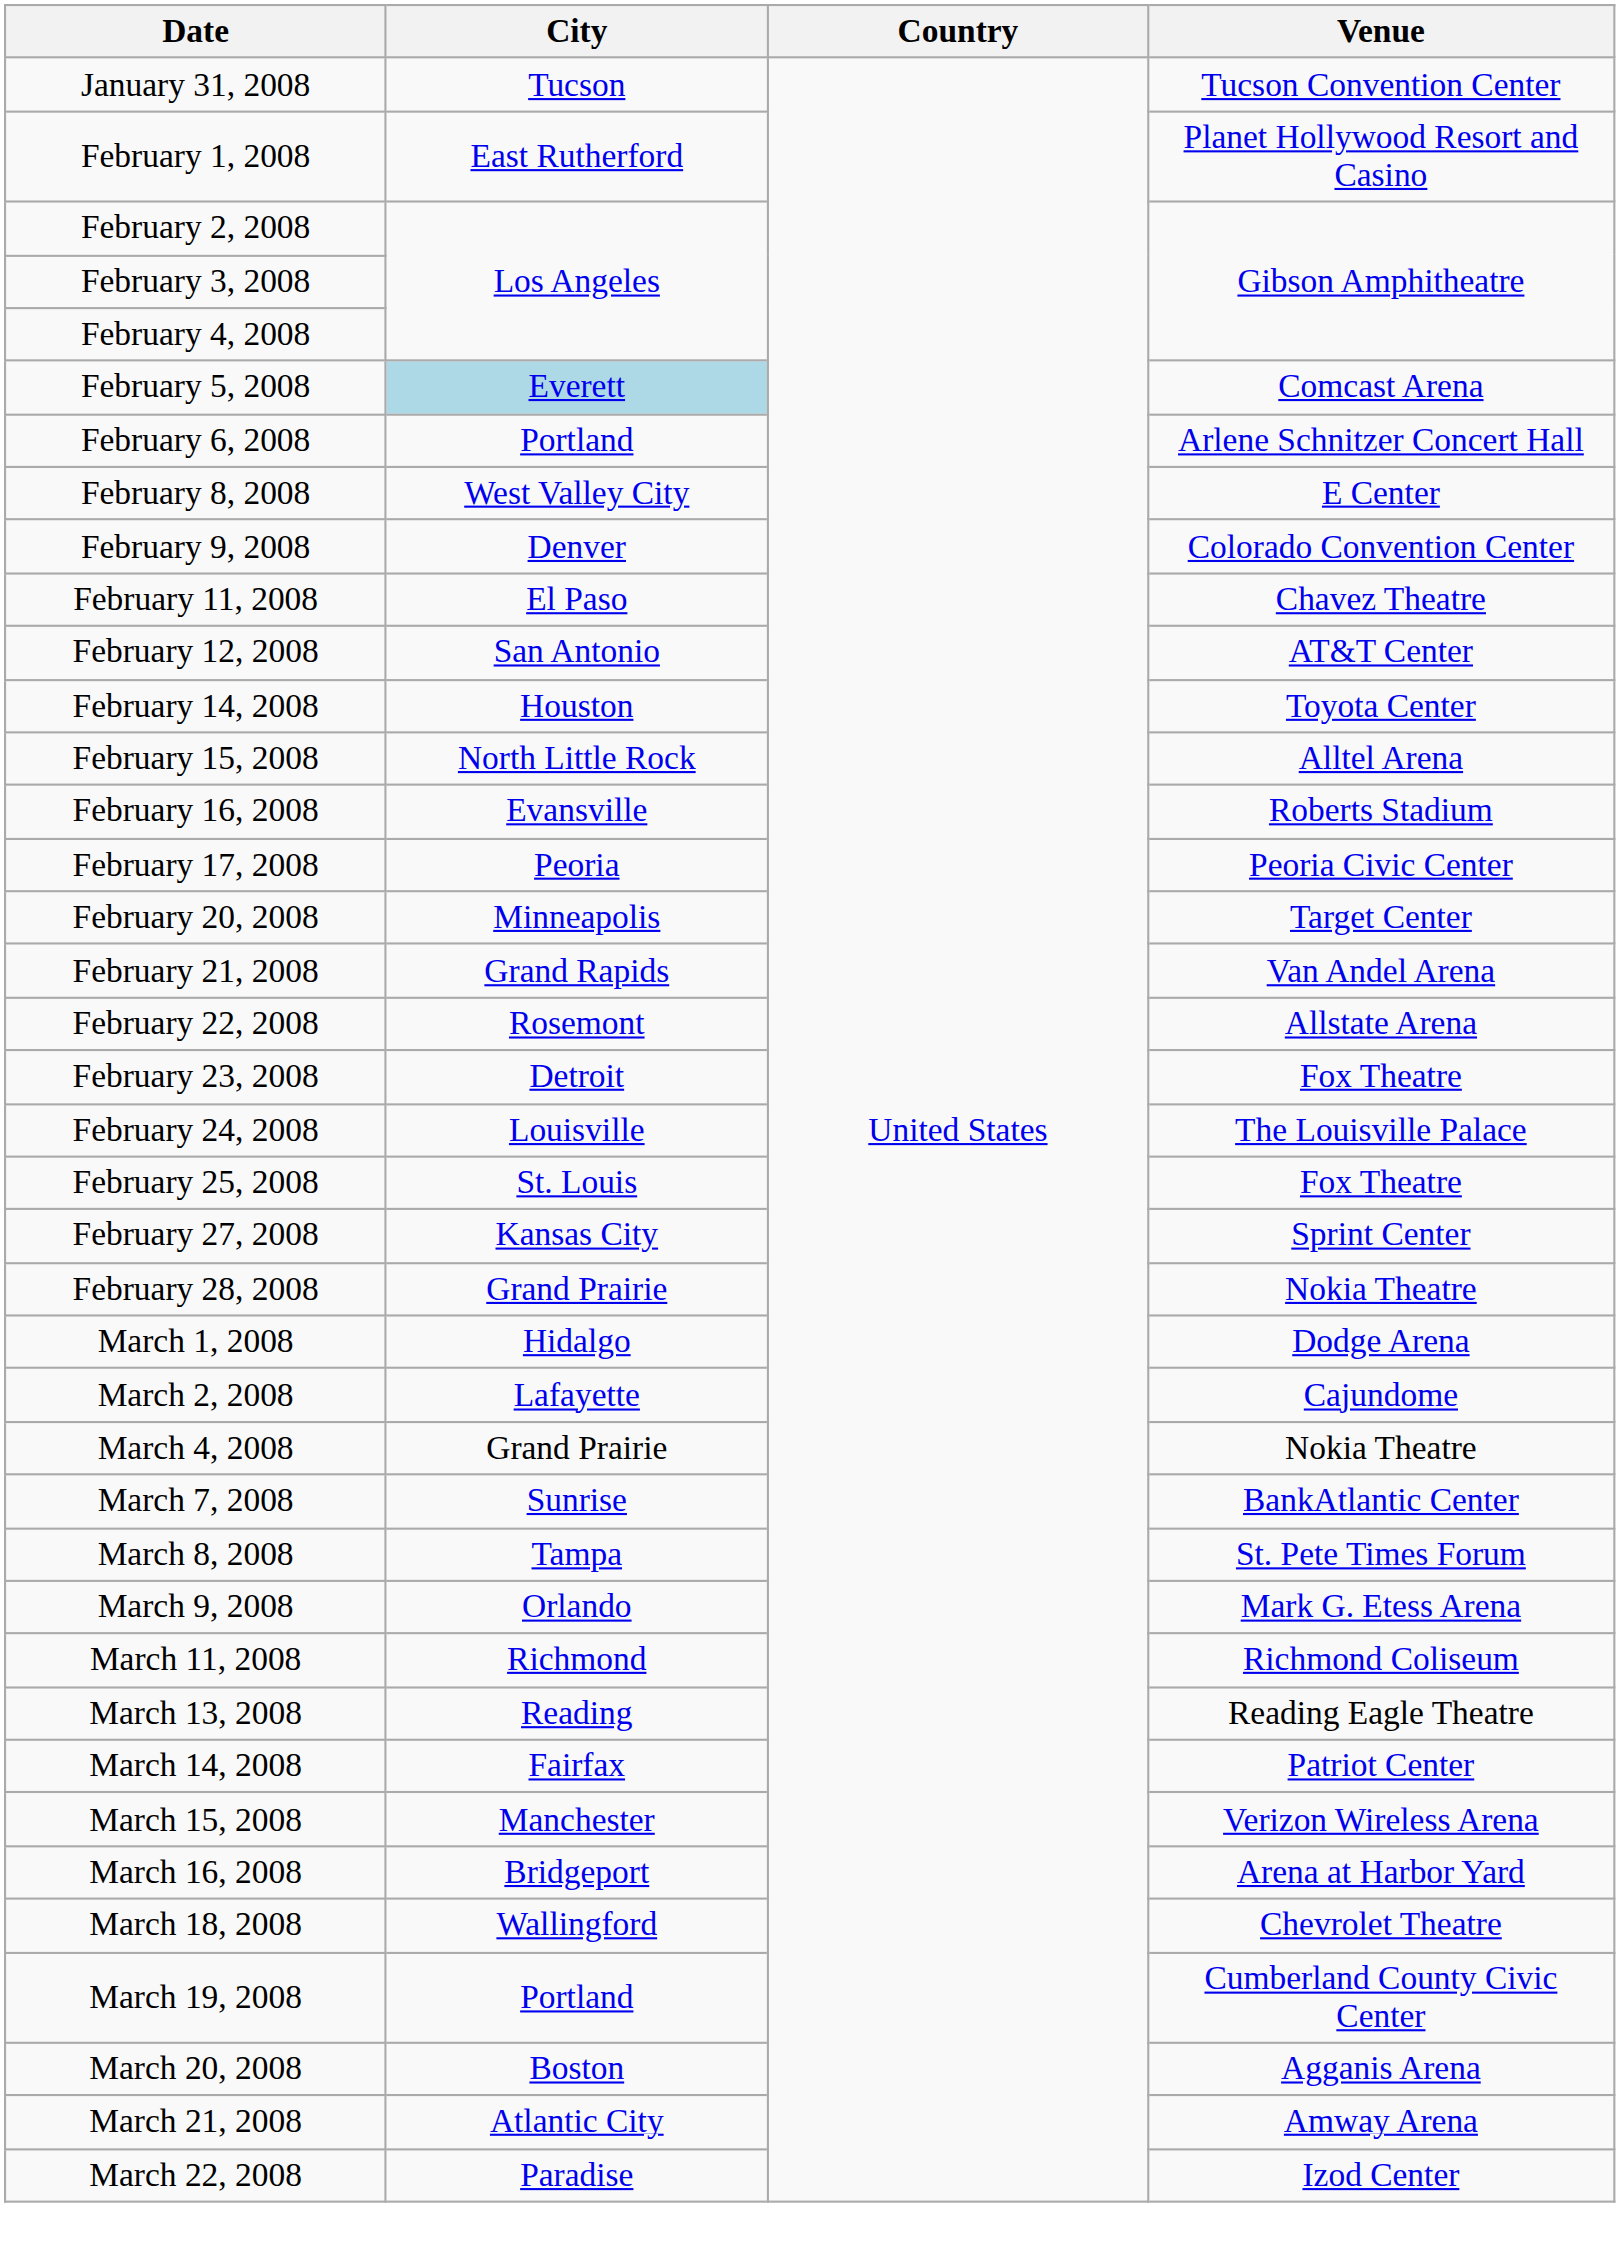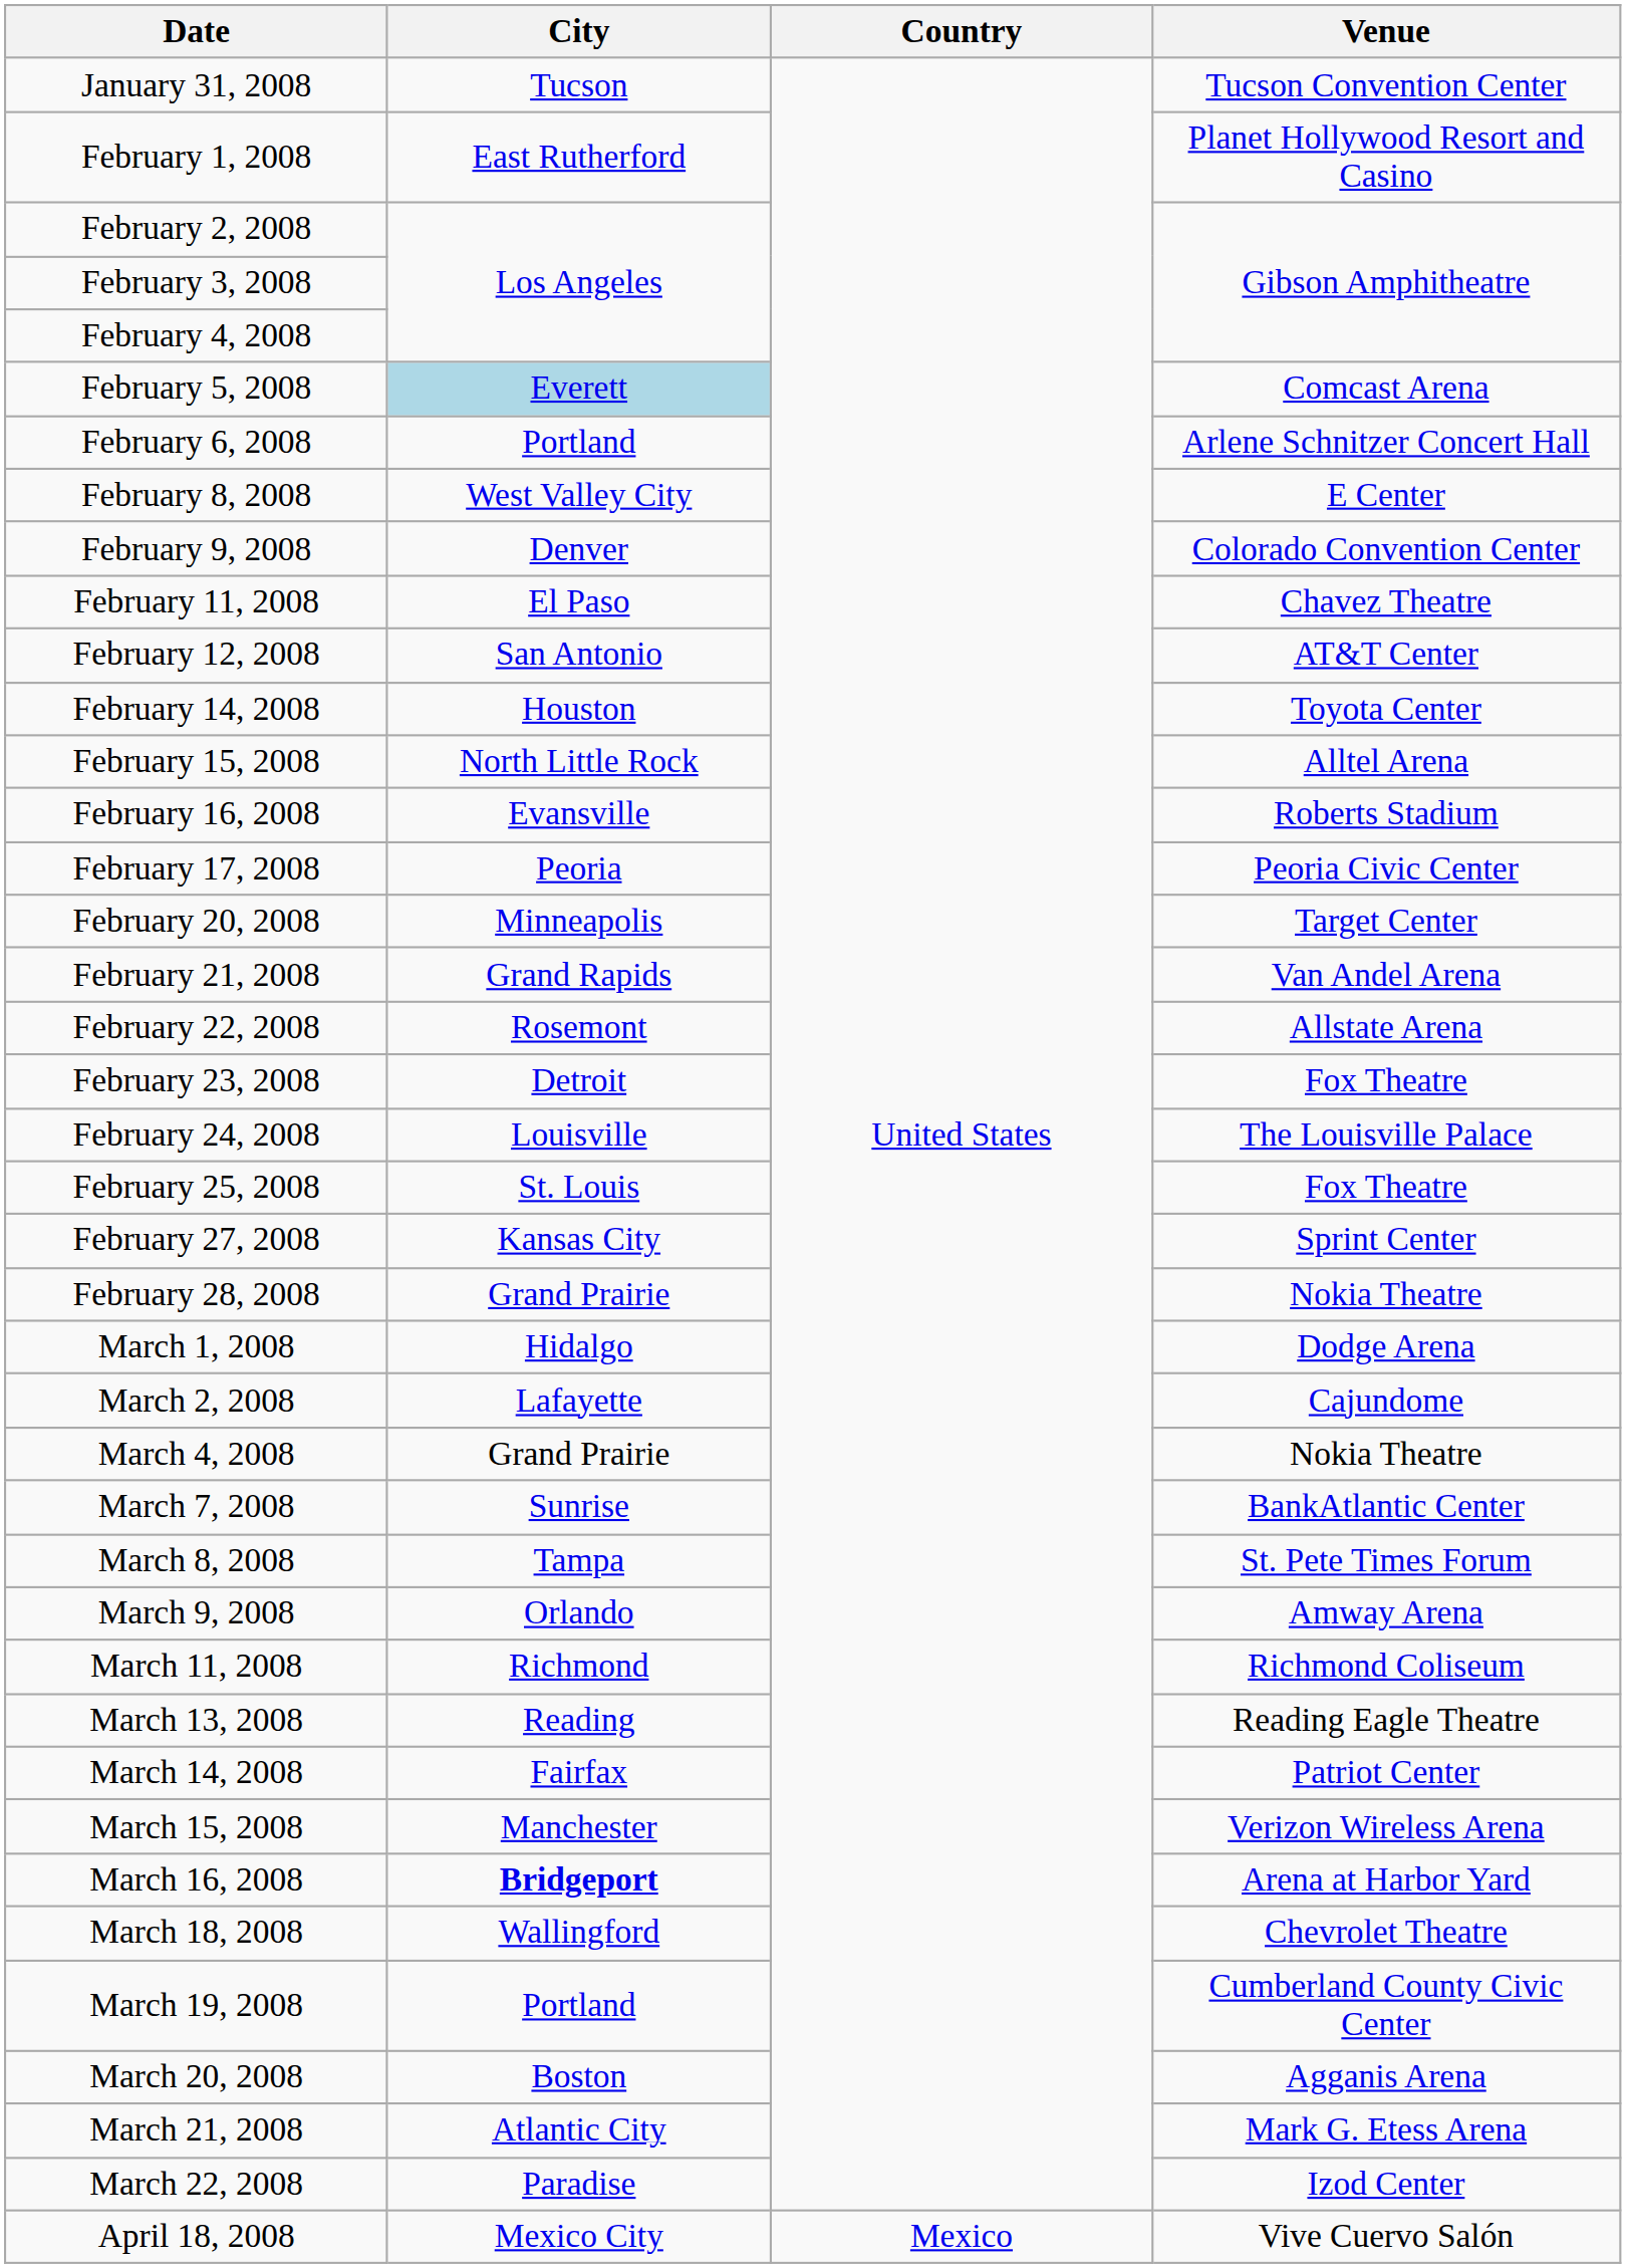March 9, 2008 | Venue: Mark G. Etess Arena -> Amway Arena
March 16, 2008 | City: normal -> bold
March 21, 2008 | Venue: Amway Arena -> Mark G. Etess Arena
+ row: April 18, 2008 | Mexico City | Mexico | Vive Cuervo Salón
